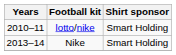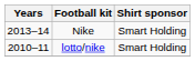rows swapped: lotto/nike <-> Nike
